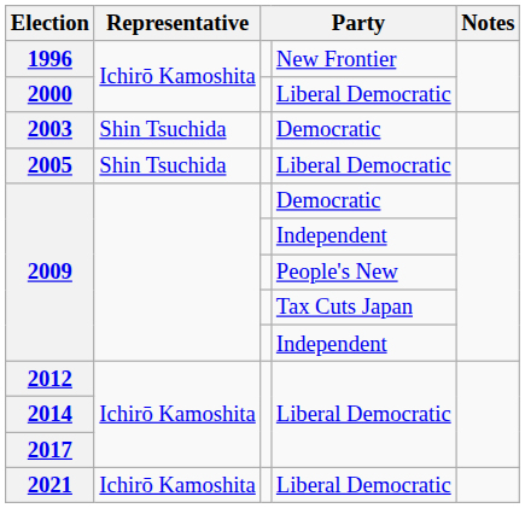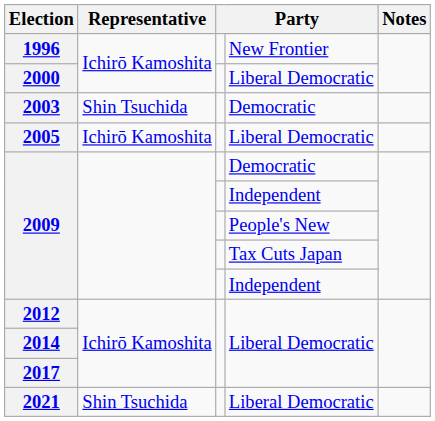2005 | Representative: Shin Tsuchida -> Ichirō Kamoshita
2021 | Representative: Ichirō Kamoshita -> Shin Tsuchida
